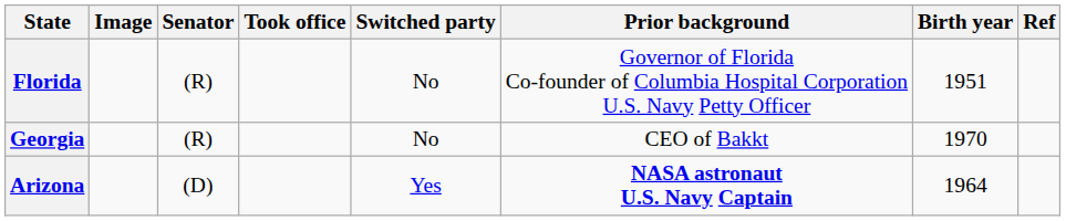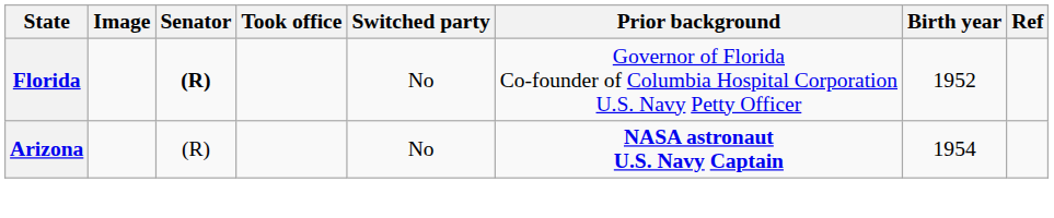Florida | Senator: normal -> bold
Florida | Birth year: 1951 -> 1952
- row: Georgia | (R) | No | CEO of Bakkt | 1970
Arizona | Senator: (D) -> (R)
Arizona | Switched party: Yes -> No
Arizona | Birth year: 1964 -> 1954
